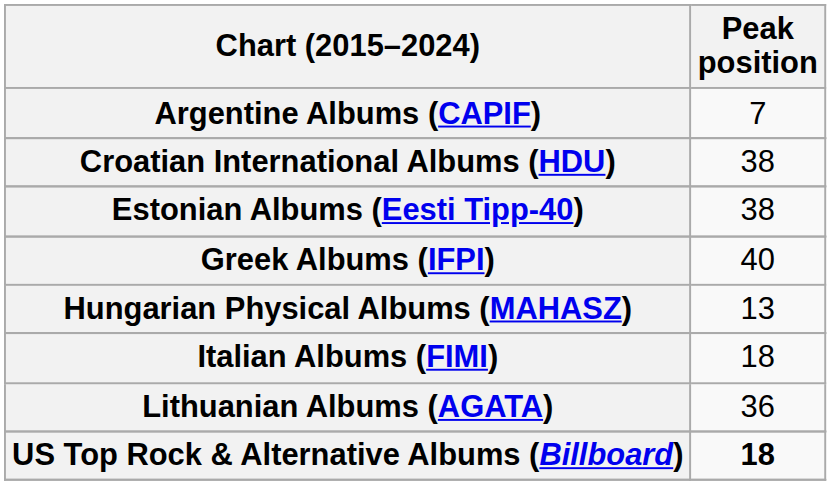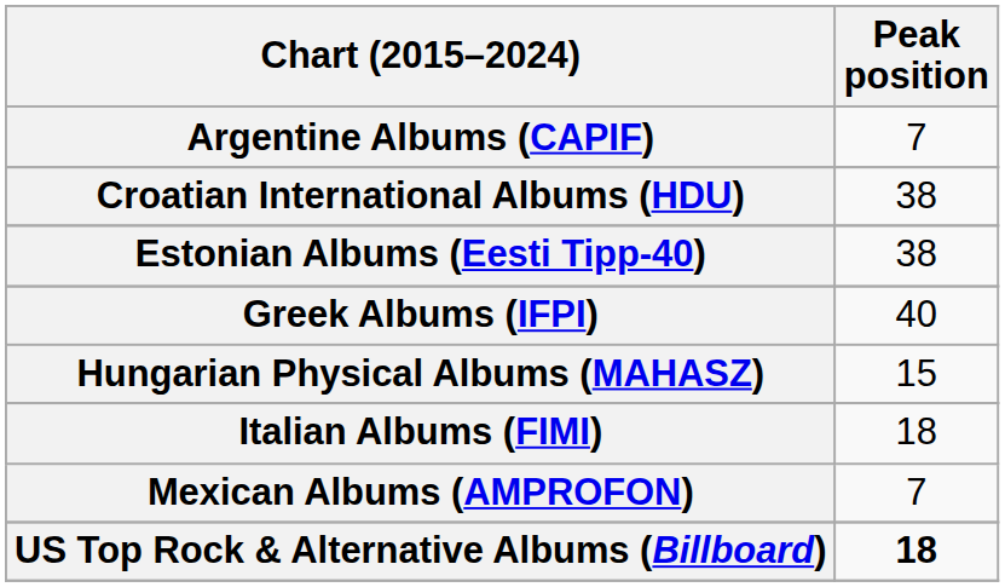Hungarian Physical Albums (MAHASZ) | Peak position: 13 -> 15
- row: Lithuanian Albums (AGATA) | 36
+ row: Mexican Albums (AMPROFON) | 7
